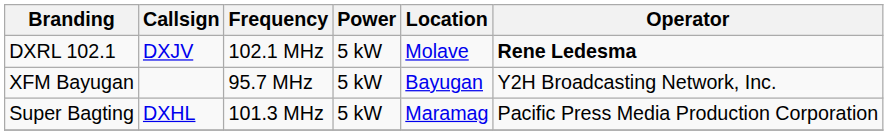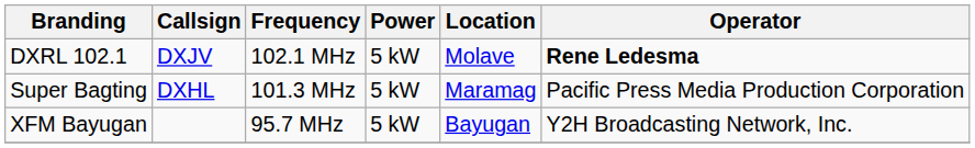rows swapped: Super Bagting <-> XFM Bayugan
